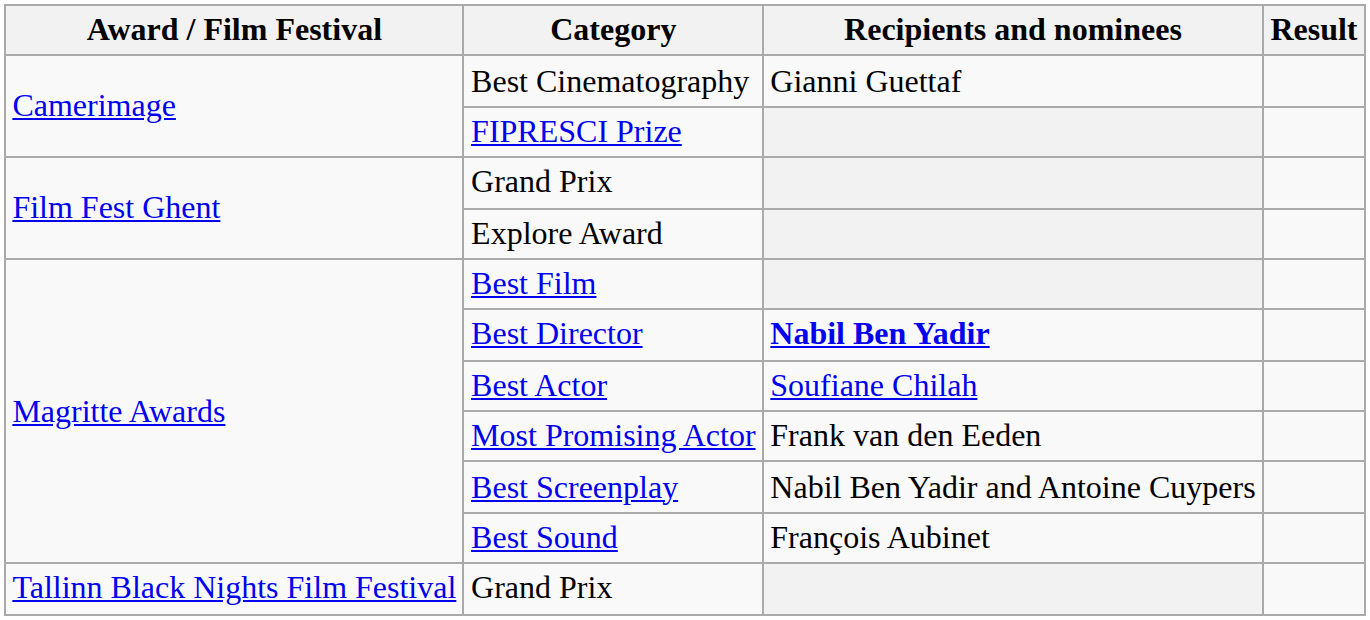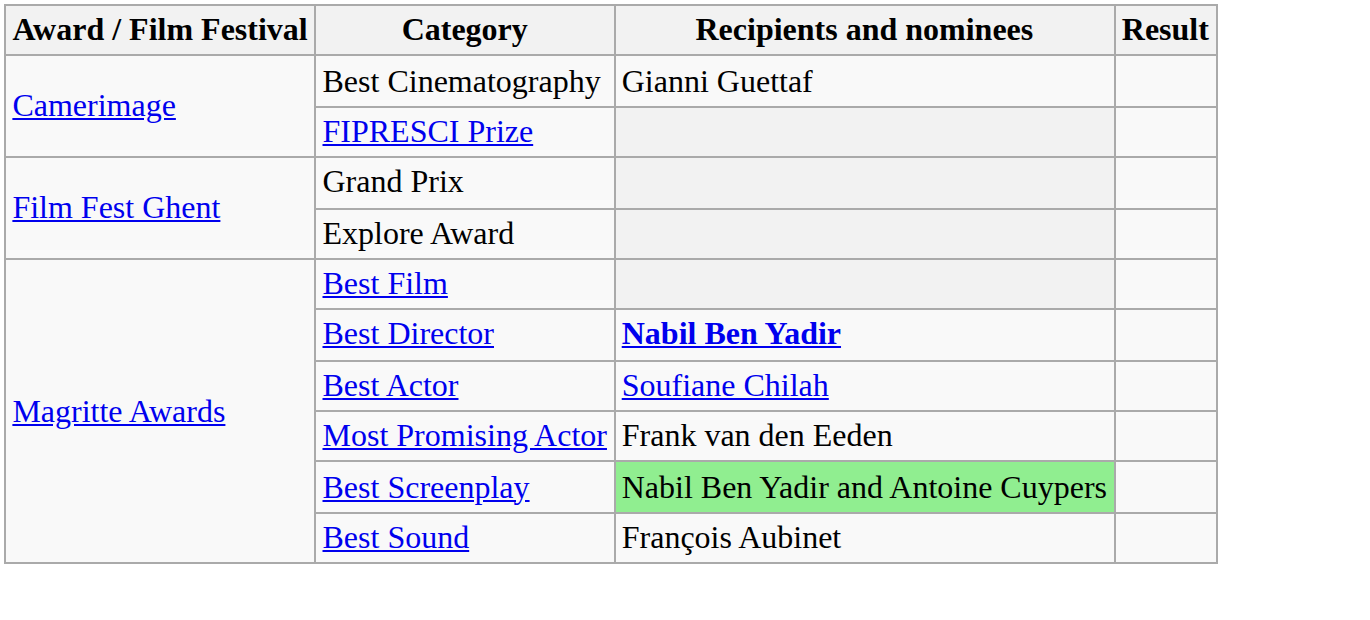Best Screenplay | Recipients and nominees: no background -> lightgreen background
- row: Tallinn Black Nights Film Festival | Grand Prix
